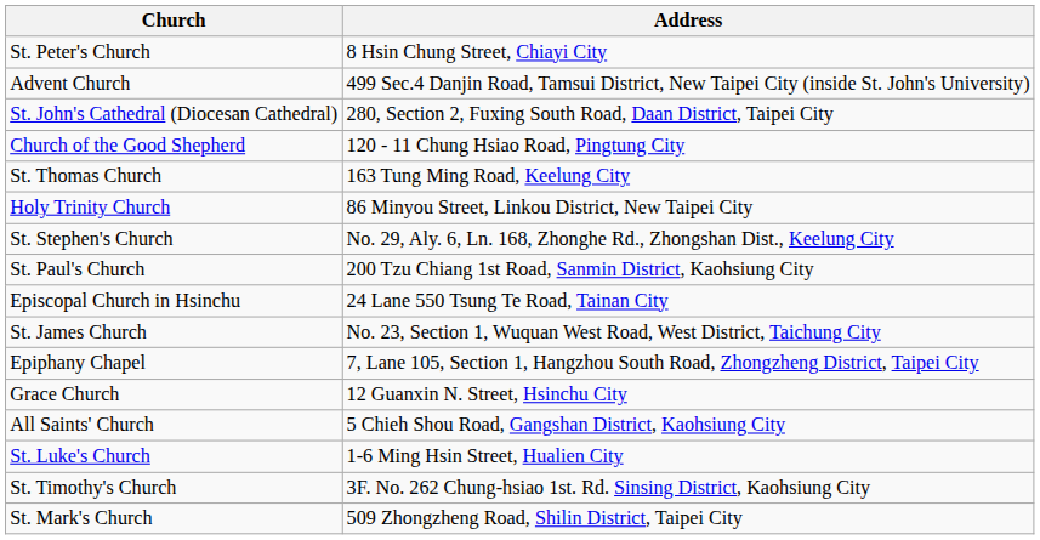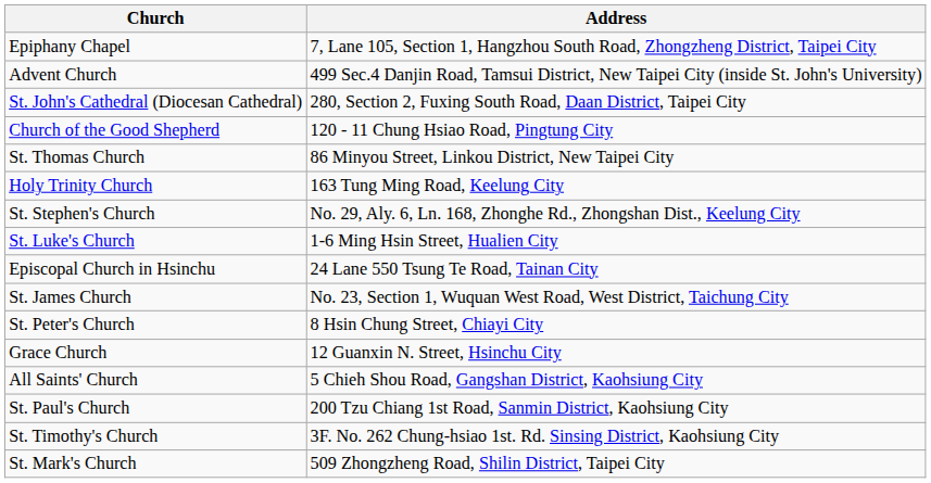rows swapped: Epiphany Chapel <-> St. Peter's Church
St. Thomas Church | Address: 163 Tung Ming Road, Keelung City -> 86 Minyou Street, Linkou District, New Taipei City
Holy Trinity Church | Address: 86 Minyou Street, Linkou District, New Taipei City -> 163 Tung Ming Road, Keelung City
rows swapped: St. Luke's Church <-> St. Paul's Church
